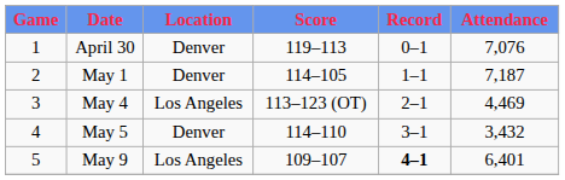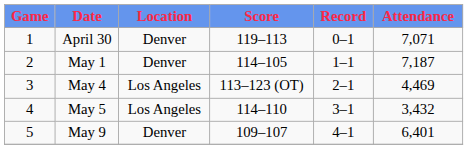April 30 | Attendance: 7,076 -> 7,071
May 5 | Location: Denver -> Los Angeles
May 9 | Location: Los Angeles -> Denver
May 9 | Record: bold -> normal
